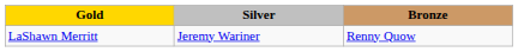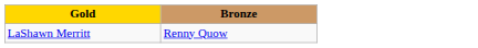- column: Silver | Jeremy Wariner
